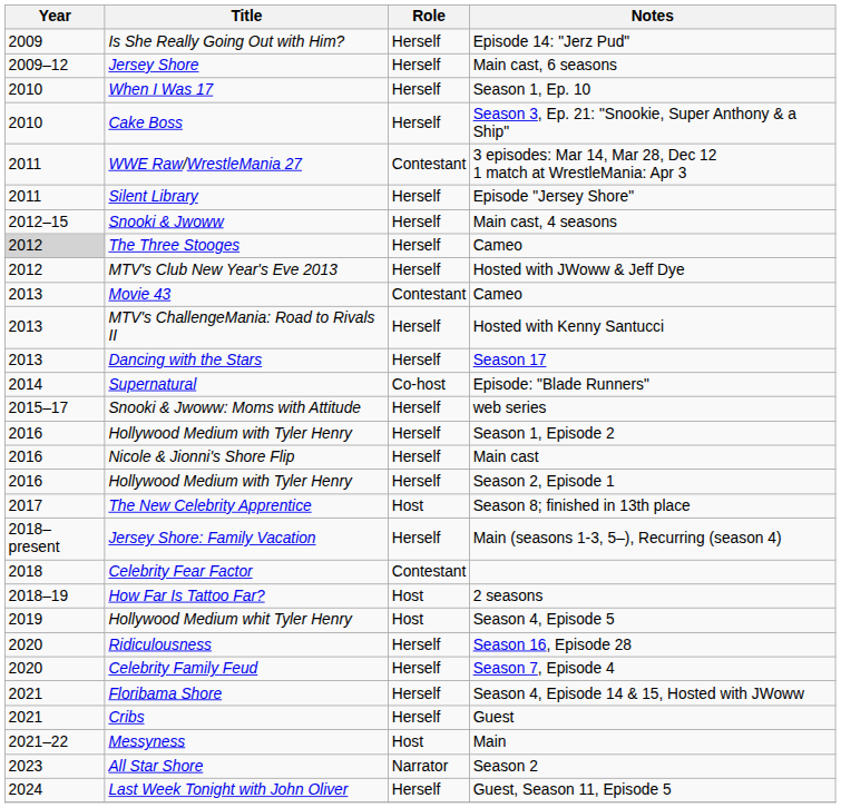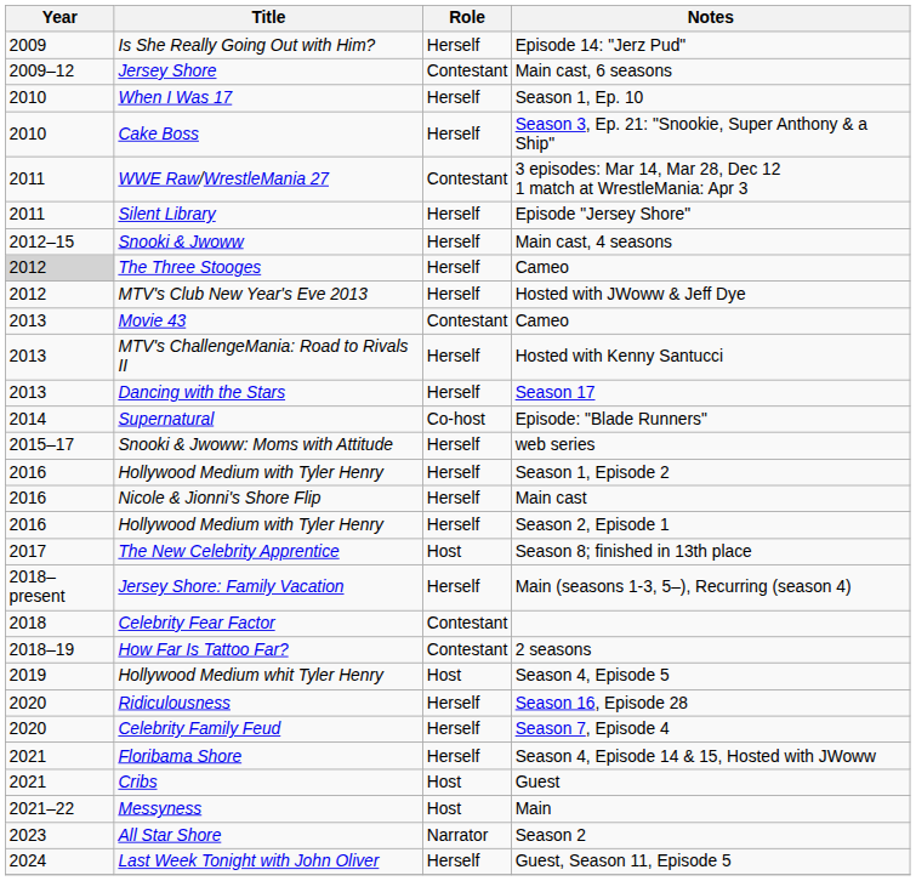Jersey Shore | Role: Herself -> Contestant
How Far Is Tattoo Far? | Role: Host -> Contestant
Cribs | Role: Herself -> Host
